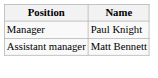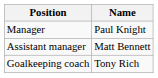+ row: Goalkeeping coach | Tony Rich
